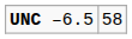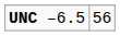UNC –6.5 | column 2: 58 -> 56
